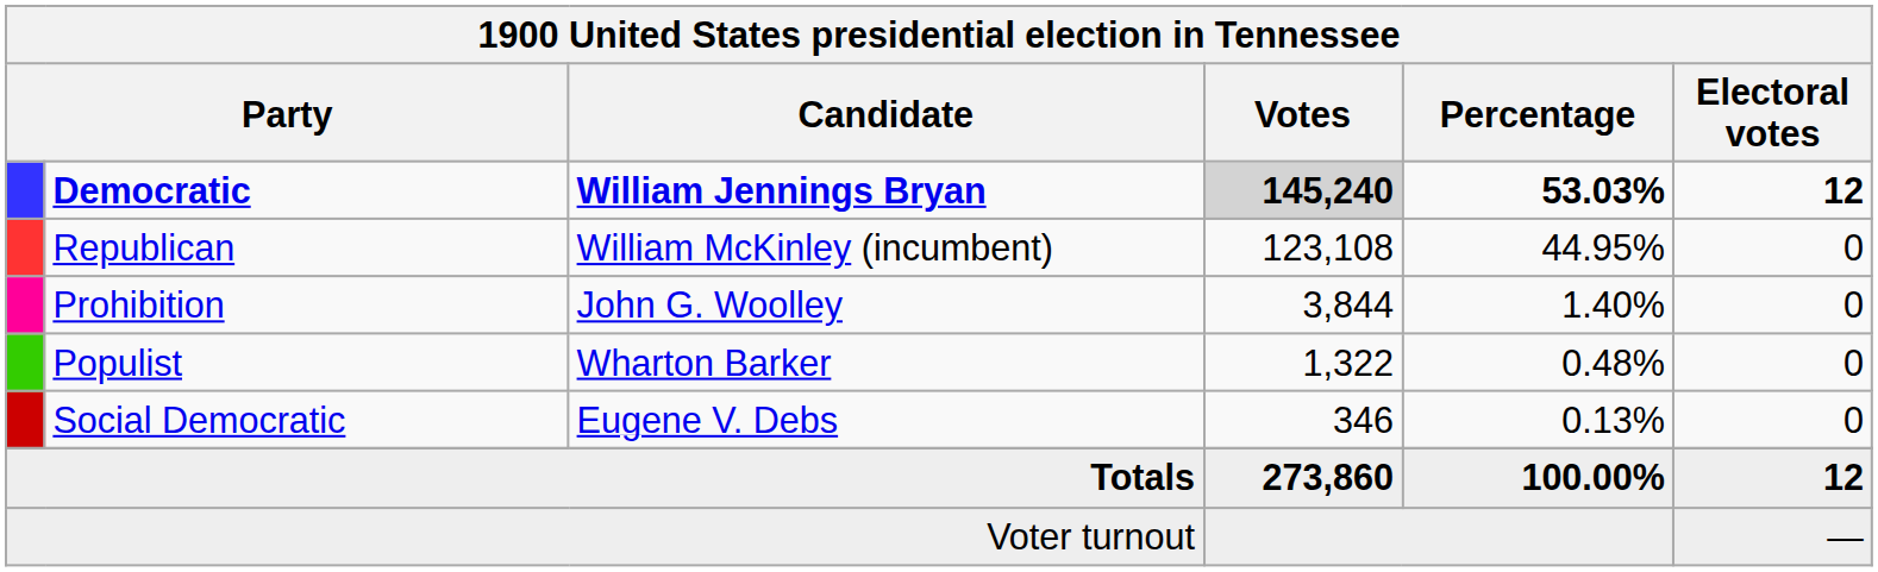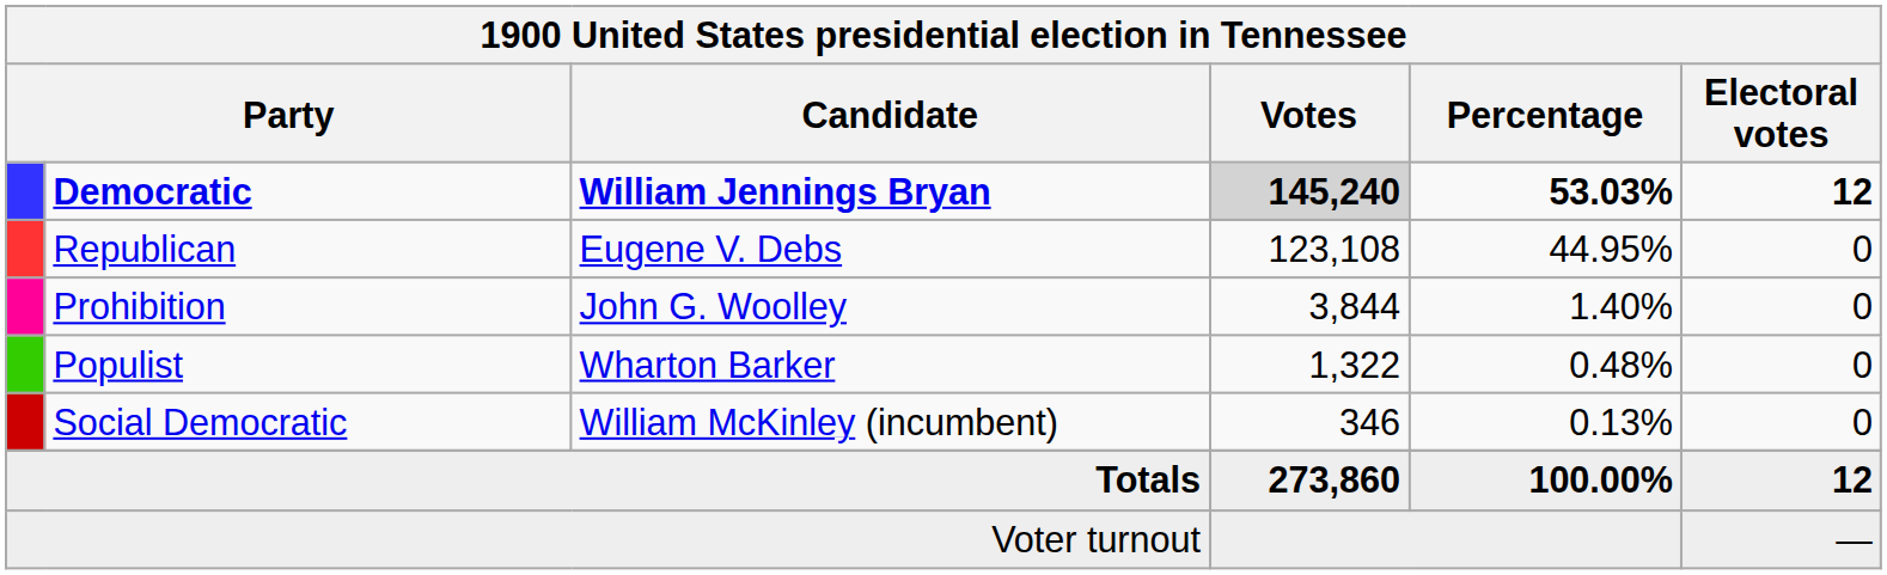Republican | Candidate: William McKinley (incumbent) -> Eugene V. Debs
Social Democratic | Candidate: Eugene V. Debs -> William McKinley (incumbent)
